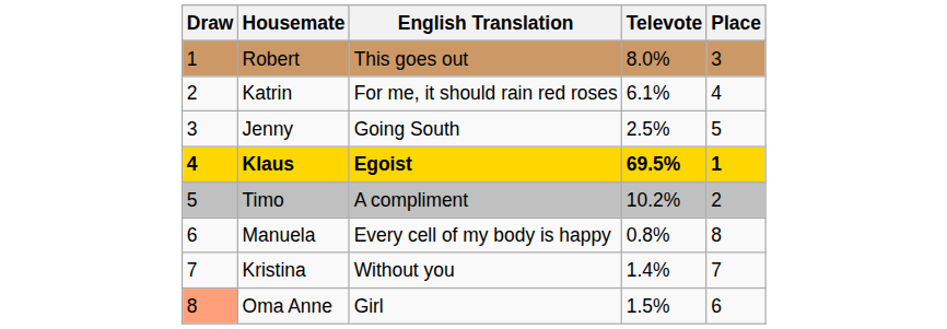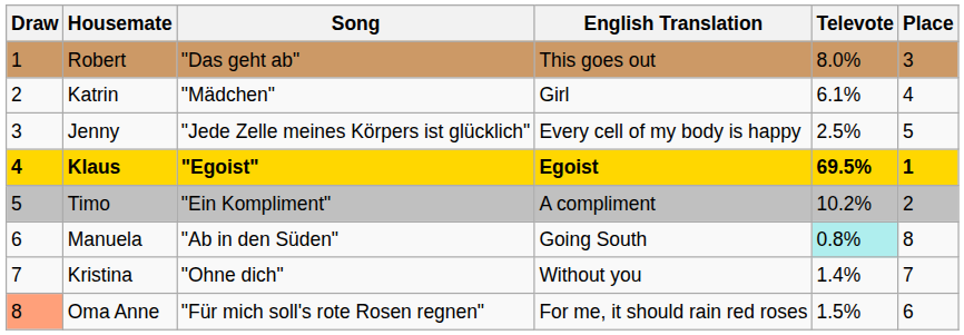+ column: Song | "Das geht ab" | "Mädchen" | "Jede Zelle meines Körpers ist glücklich" | "Egoist" | "Ein Kompliment" | "Ab in den Süden" | "Ohne dich" | "Für mich soll's rote Rosen regnen"
Katrin | English Translation: For me, it should rain red roses -> Girl
Jenny | English Translation: Going South -> Every cell of my body is happy
Manuela | English Translation: Every cell of my body is happy -> Going South
Manuela | Televote: no background -> paleturquoise background
Oma Anne | English Translation: Girl -> For me, it should rain red roses
